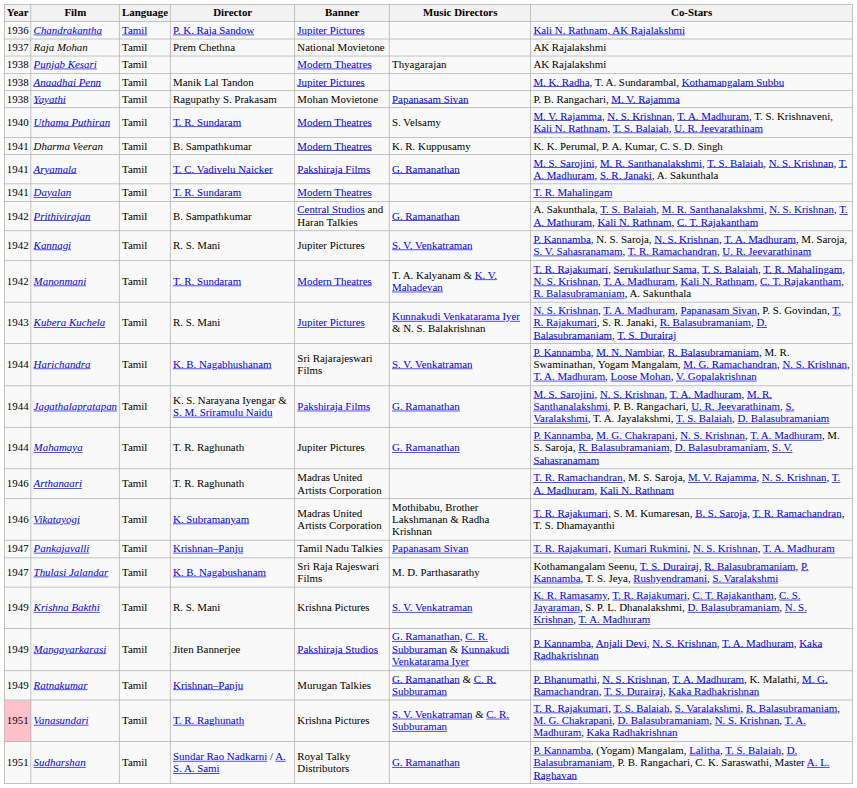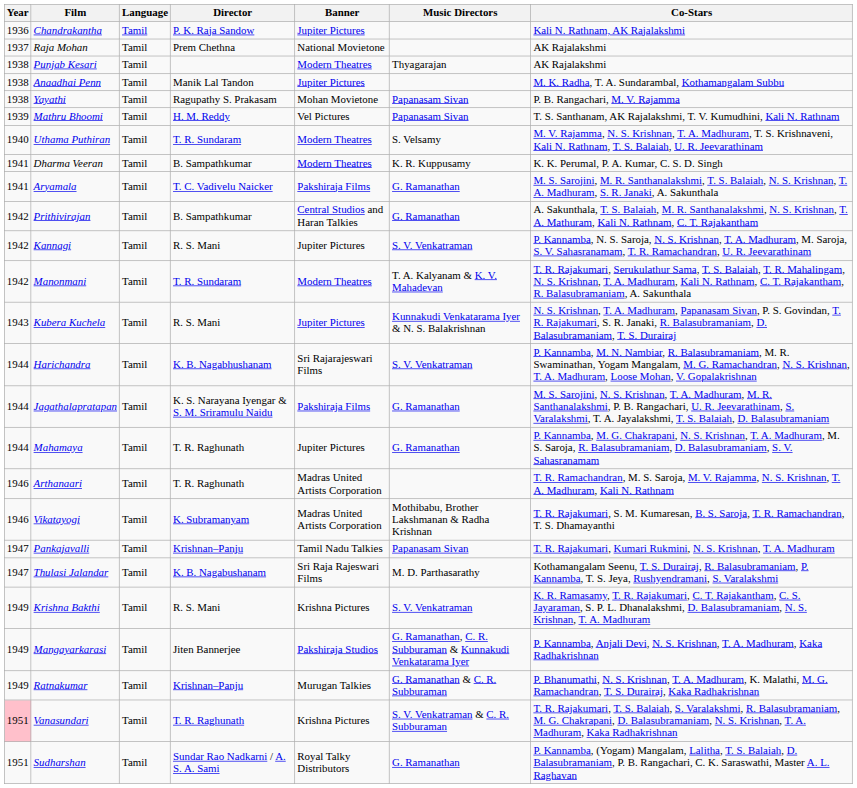+ row: 1939 | Mathru Bhoomi | Tamil | H. M. Reddy | Vel Pictures | Papanasam Sivan | T. S. Santhanam, AK Rajalakshmi, T. V. Kumudhini, Kali N. Rathnam
- row: 1941 | Dayalan | Tamil | T. R. Sundaram | Modern Theatres | T. R. Mahalingam
